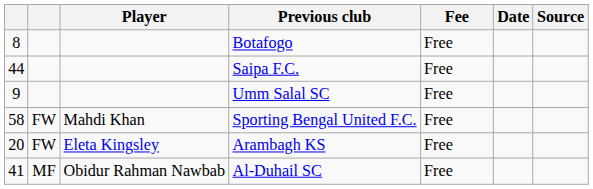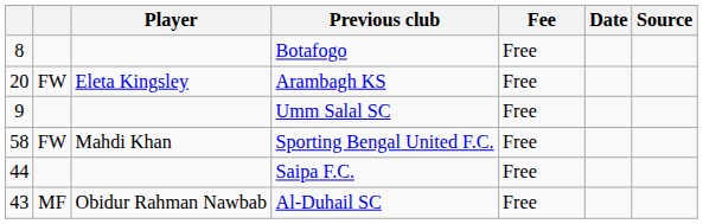rows swapped: Saipa F.C. <-> Arambagh KS
Al-Duhail SC | column 1: 41 -> 43
